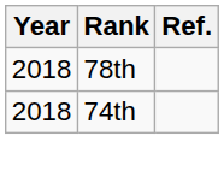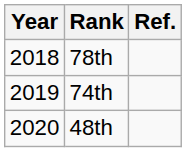74th | Year: 2018 -> 2019
+ row: 2020 | 48th
